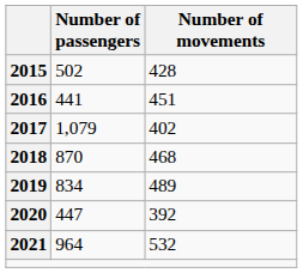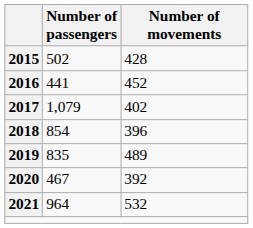2016 | Number of movements: 451 -> 452
2018 | Number of passengers: 870 -> 854
2018 | Number of movements: 468 -> 396
2019 | Number of passengers: 834 -> 835
2020 | Number of passengers: 447 -> 467
